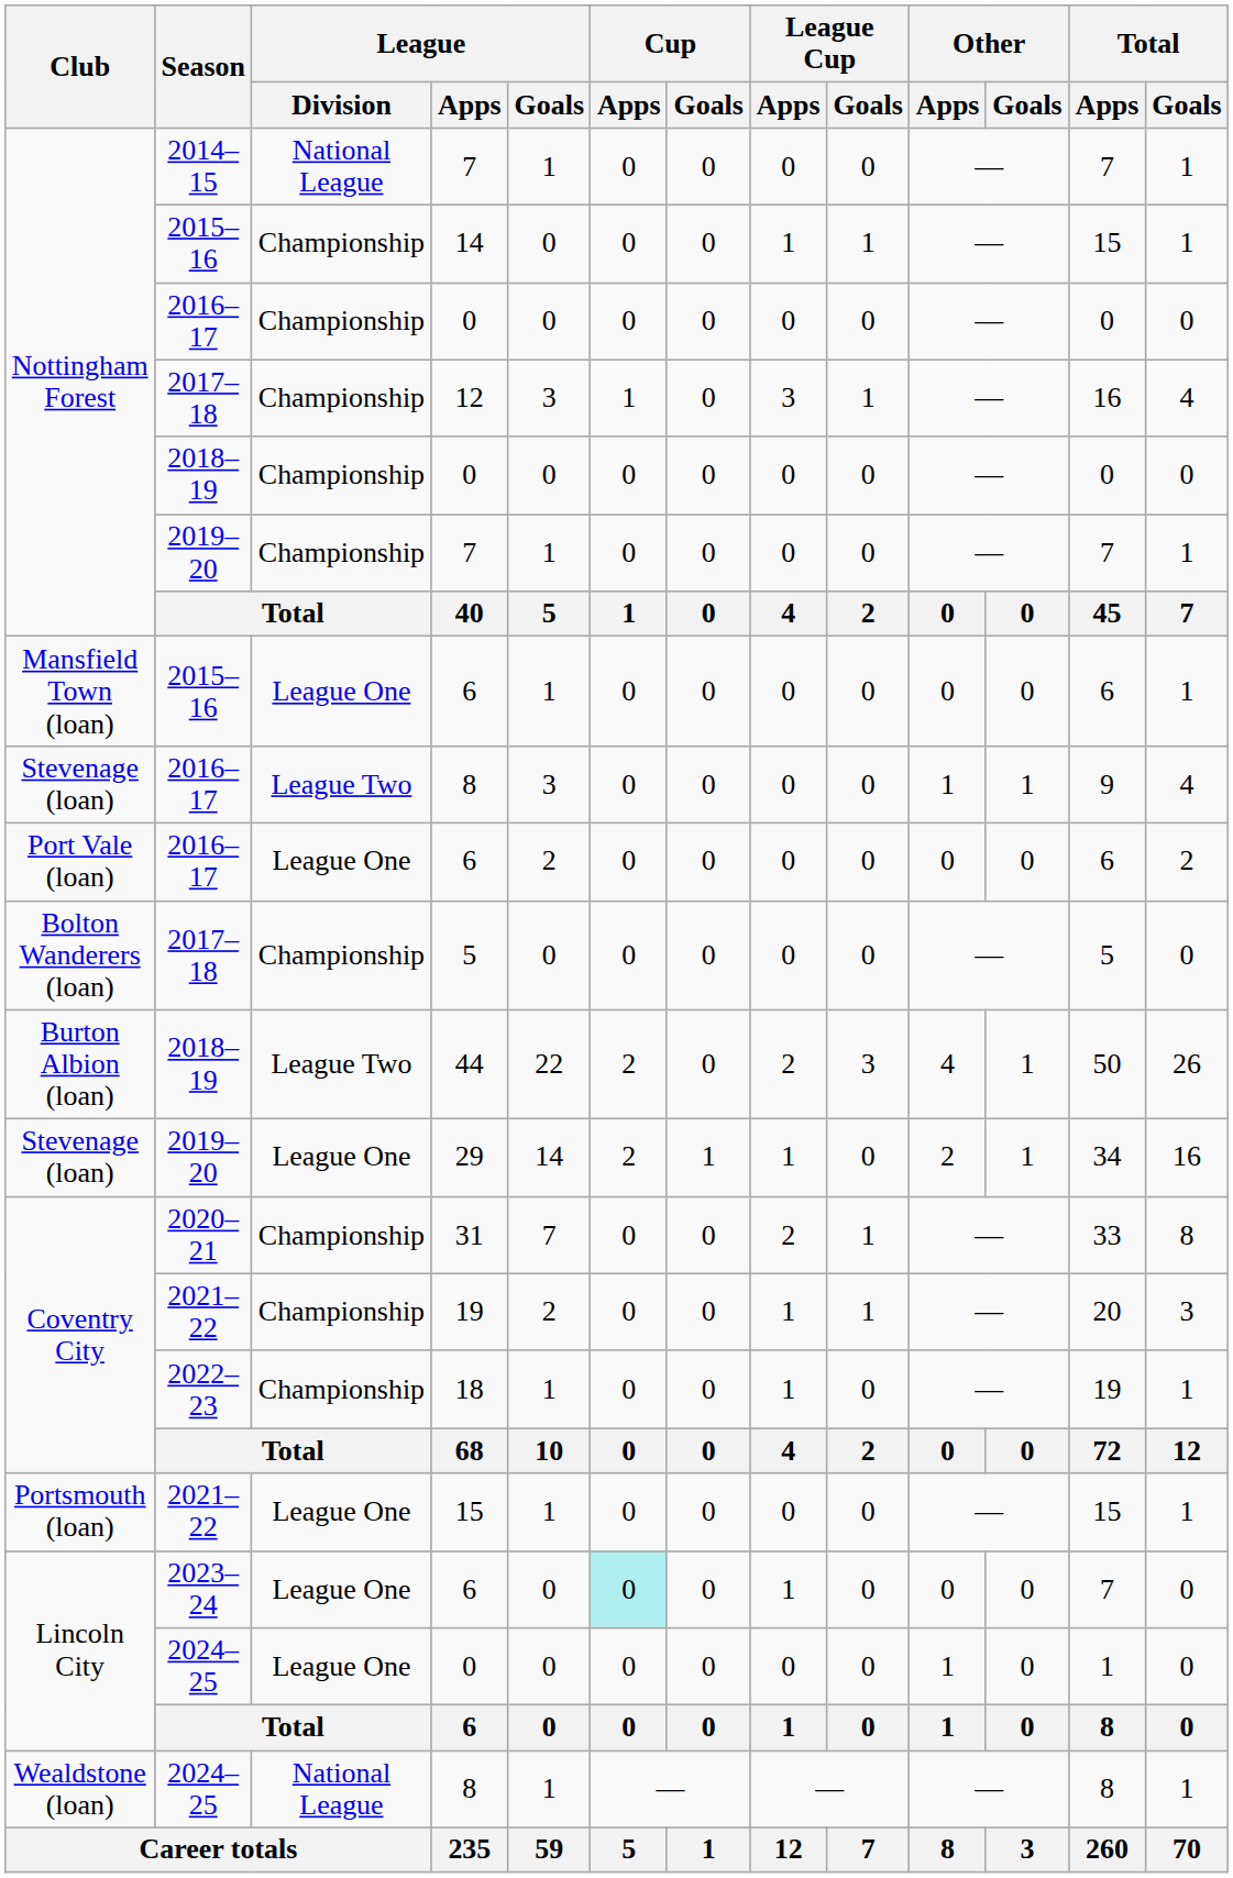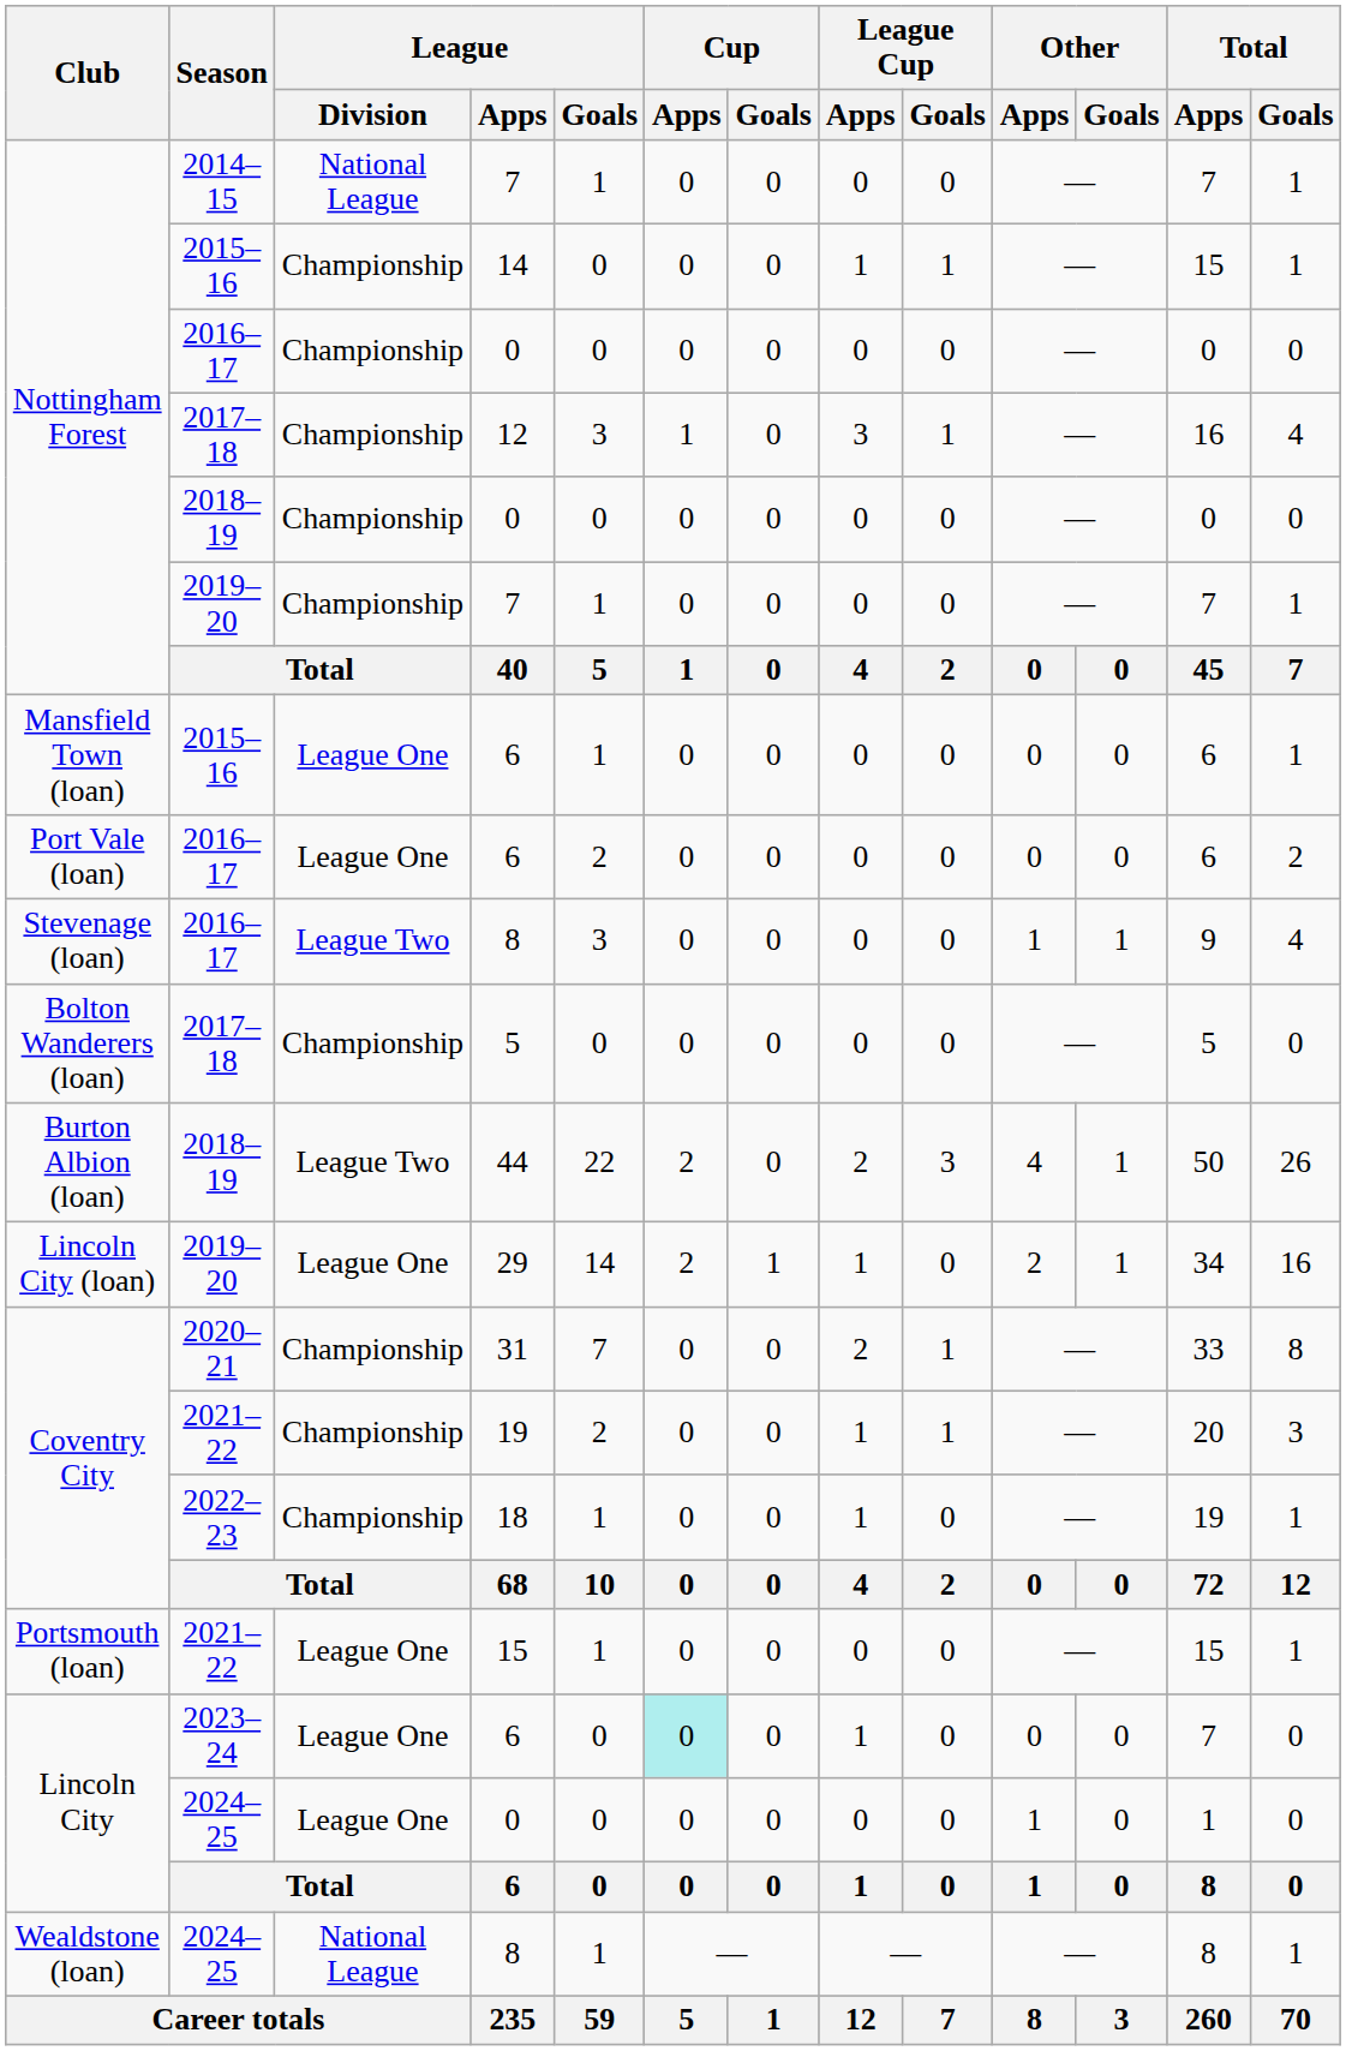rows swapped: 2016–17 / 8 <-> 2016–17 / 6
29 | Club: Stevenage (loan) -> Lincoln City (loan)
